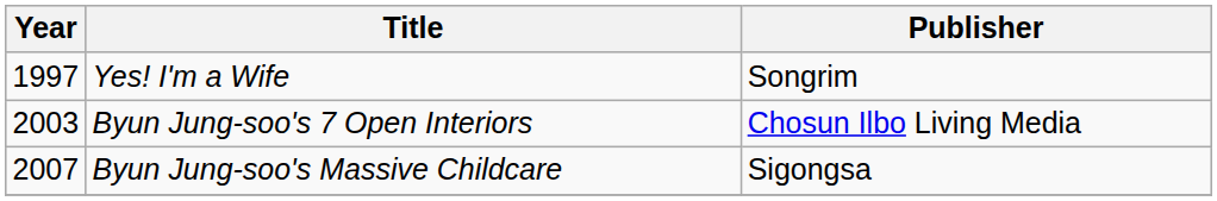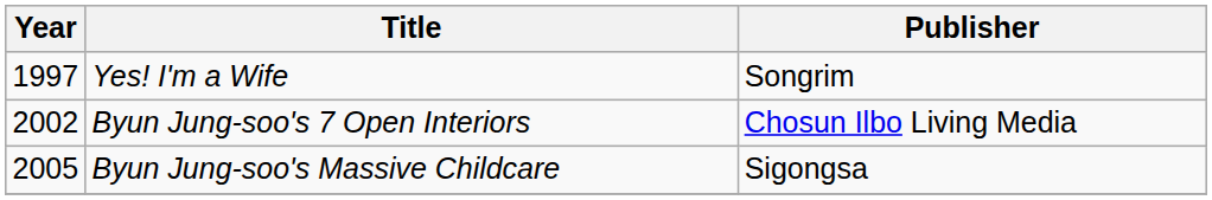Byun Jung-soo's 7 Open Interiors | Year: 2003 -> 2002
Byun Jung-soo's Massive Childcare | Year: 2007 -> 2005
